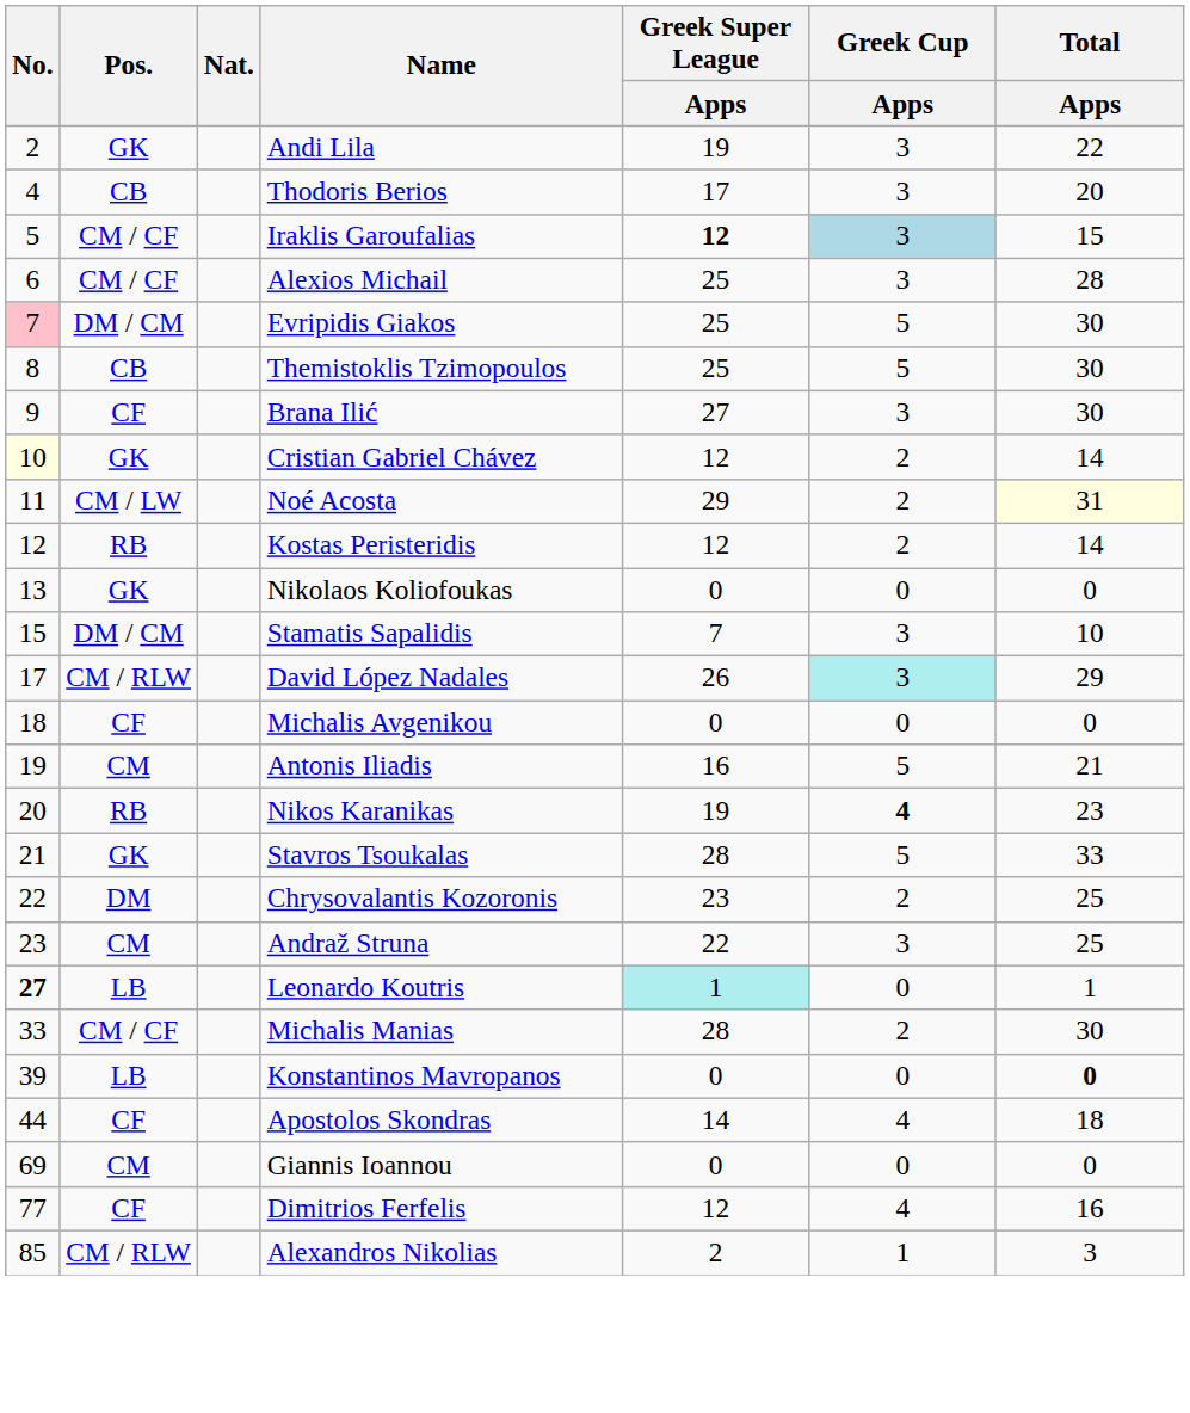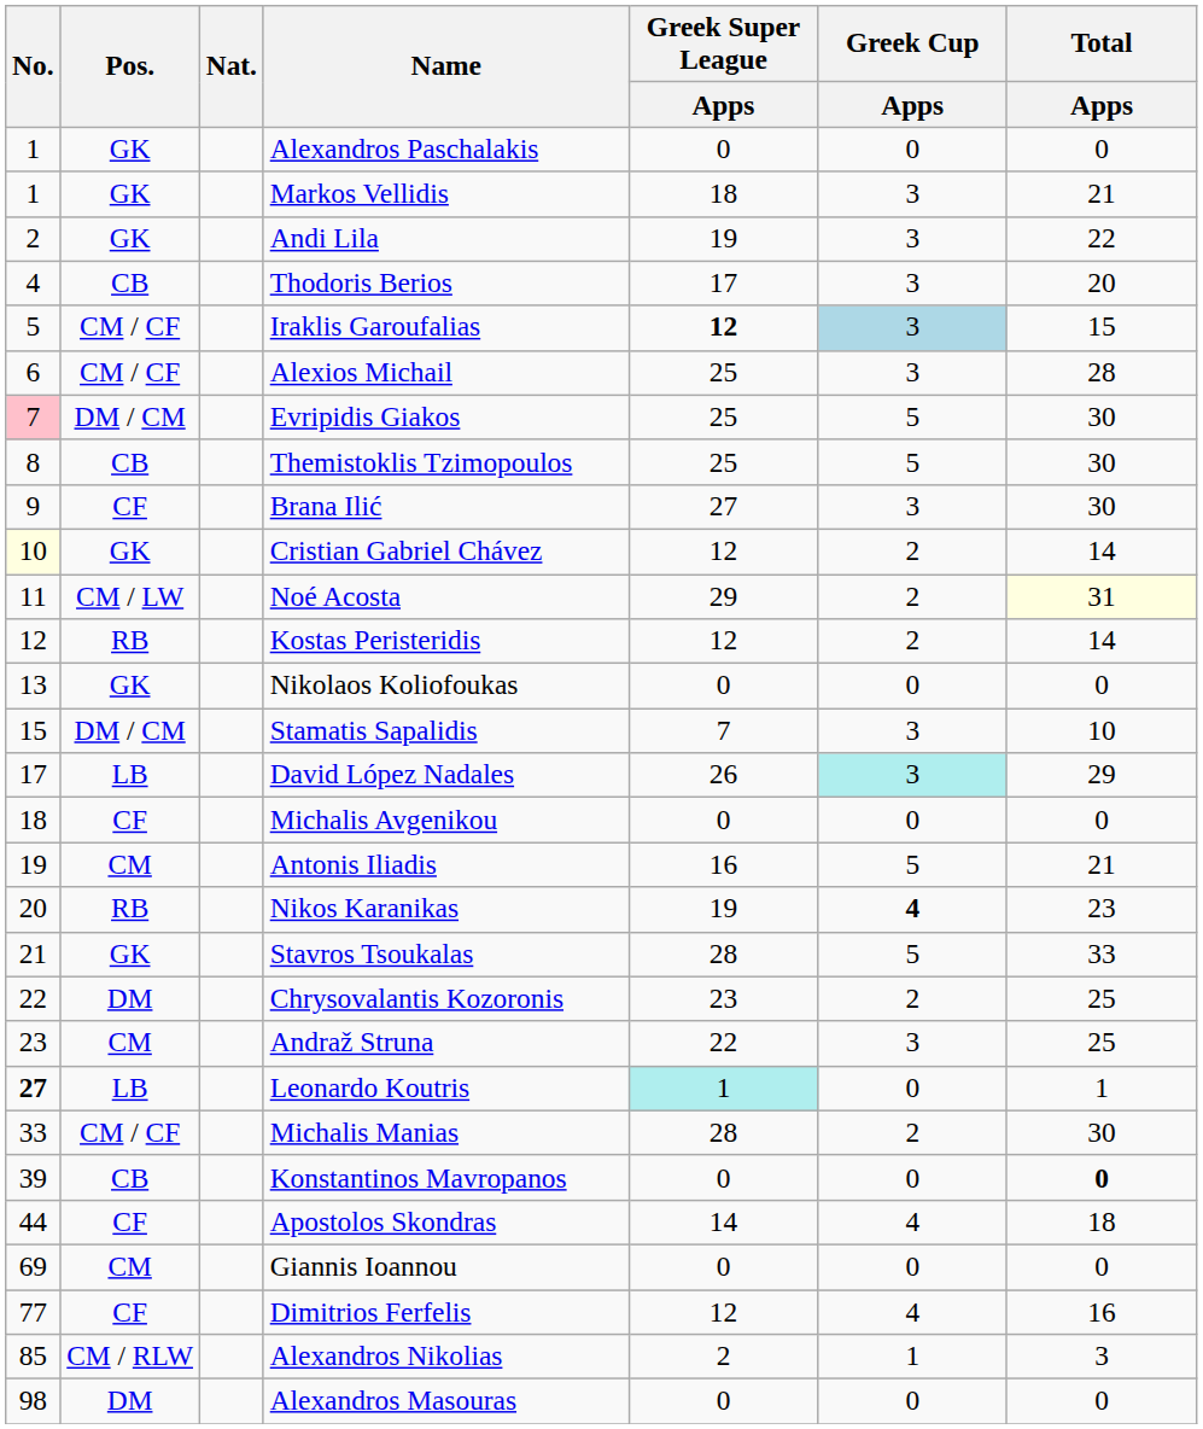+ row: 1 | GK | Alexandros Paschalakis | 0 | 0 | 0
+ row: 1 | GK | Markos Vellidis | 18 | 3 | 21
David López Nadales | Pos.: CM / RLW -> LB
Konstantinos Mavropanos | Pos.: LB -> CB
+ row: 98 | DM | Alexandros Masouras | 0 | 0 | 0
